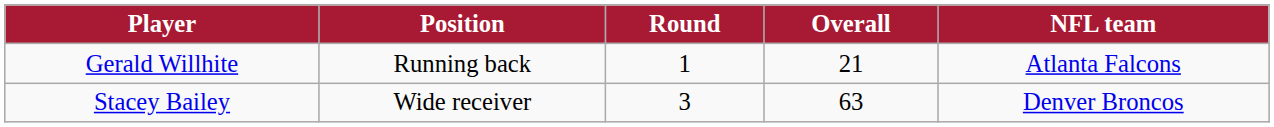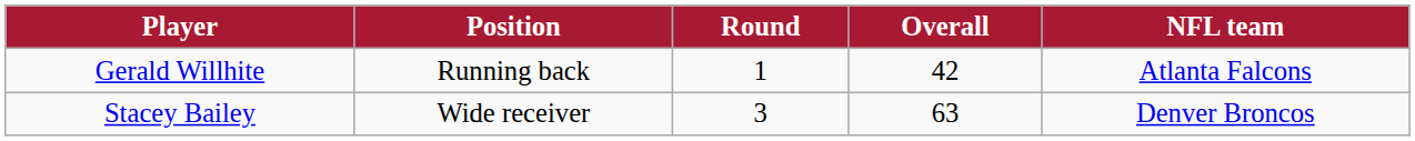Gerald Willhite | Overall: 21 -> 42
